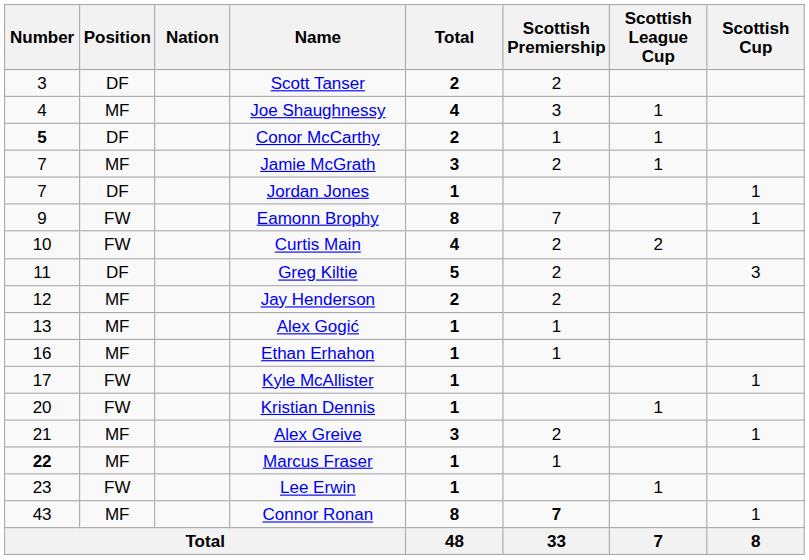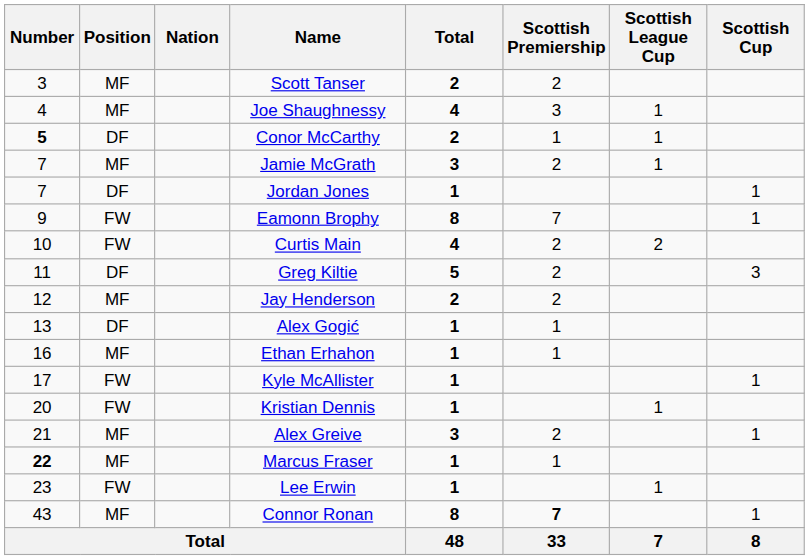Scott Tanser | Position: DF -> MF
Alex Gogić | Position: MF -> DF
